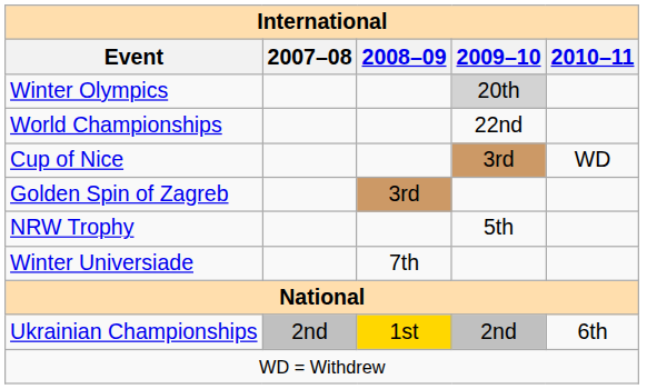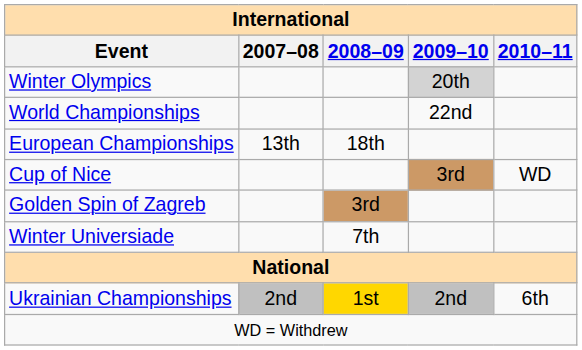+ row: European Championships | 13th | 18th
- row: NRW Trophy | 5th
